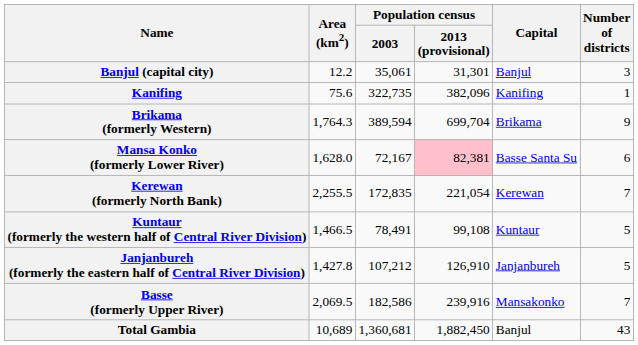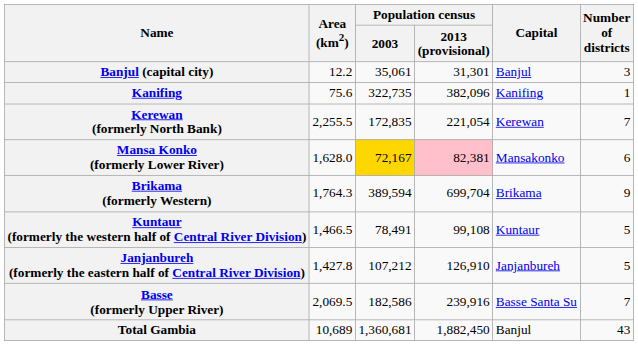rows swapped: Brikama (formerly Western) <-> Kerewan (formerly North Bank)
Mansa Konko (formerly Lower River) | Population census / 2003: no background -> gold background
Mansa Konko (formerly Lower River) | Capital: Basse Santa Su -> Mansakonko
Basse (formerly Upper River) | Capital: Mansakonko -> Basse Santa Su
